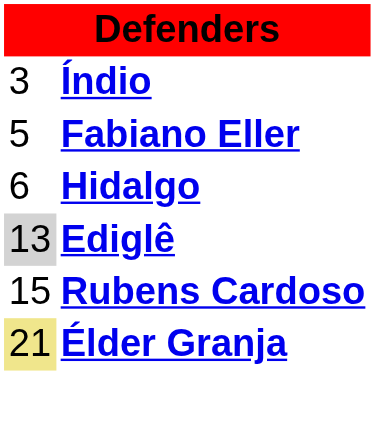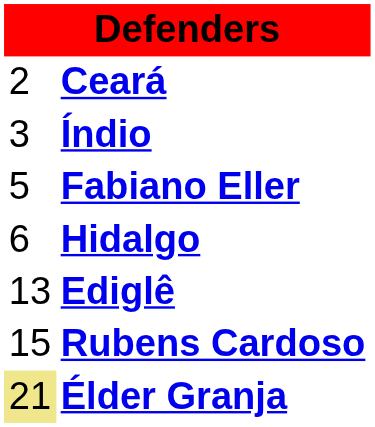+ row: 2 | Ceará
Ediglê | column 1: lightgrey background -> no background
